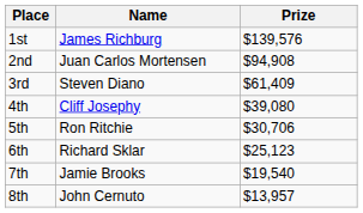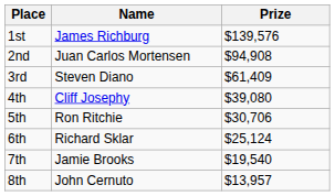6th | Prize: $25,123 -> $25,124
